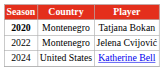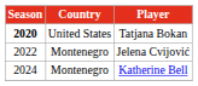Tatjana Bokan | Country: Montenegro -> United States
Katherine Bell | Country: United States -> Montenegro
